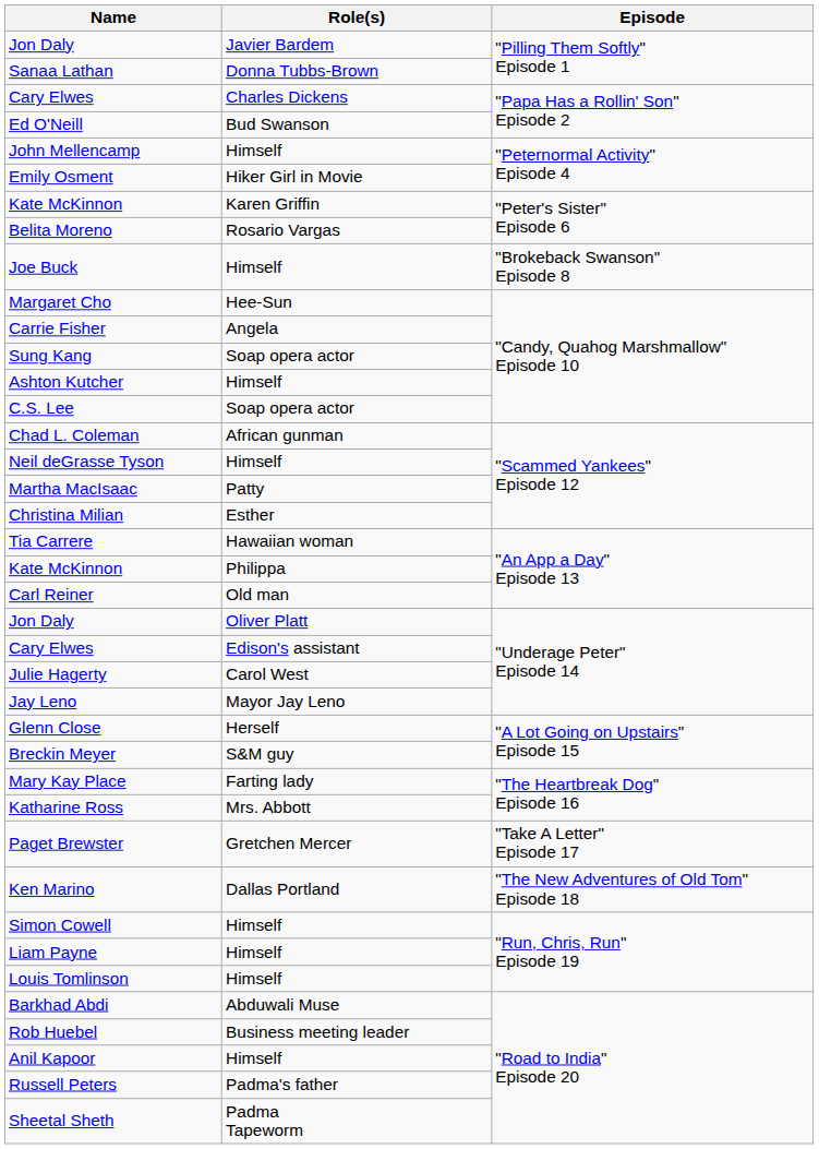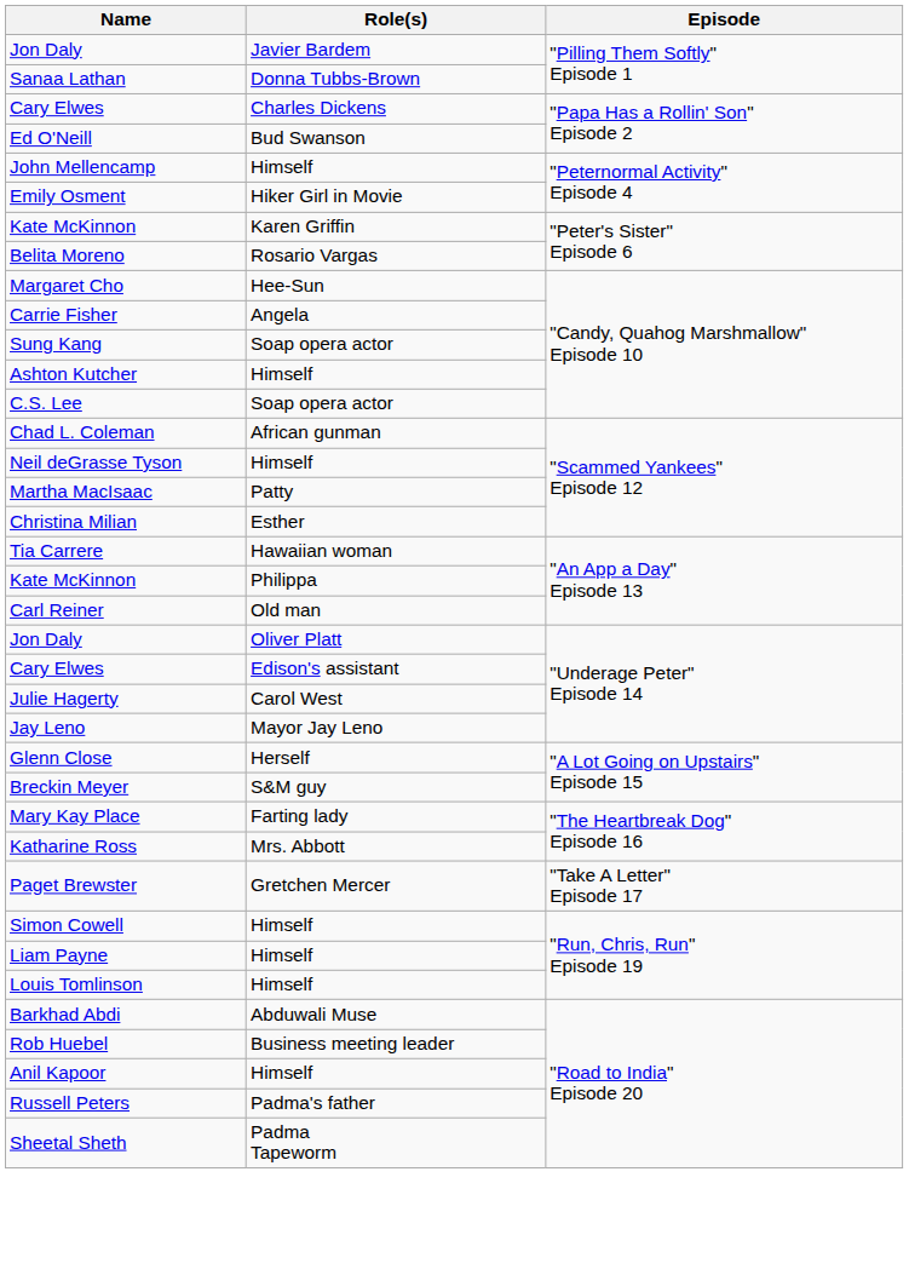- row: Joe Buck | Himself | "Brokeback Swanson" Episode 8
- row: Ken Marino | Dallas Portland | "The New Adventures of Old Tom" Episode 18
